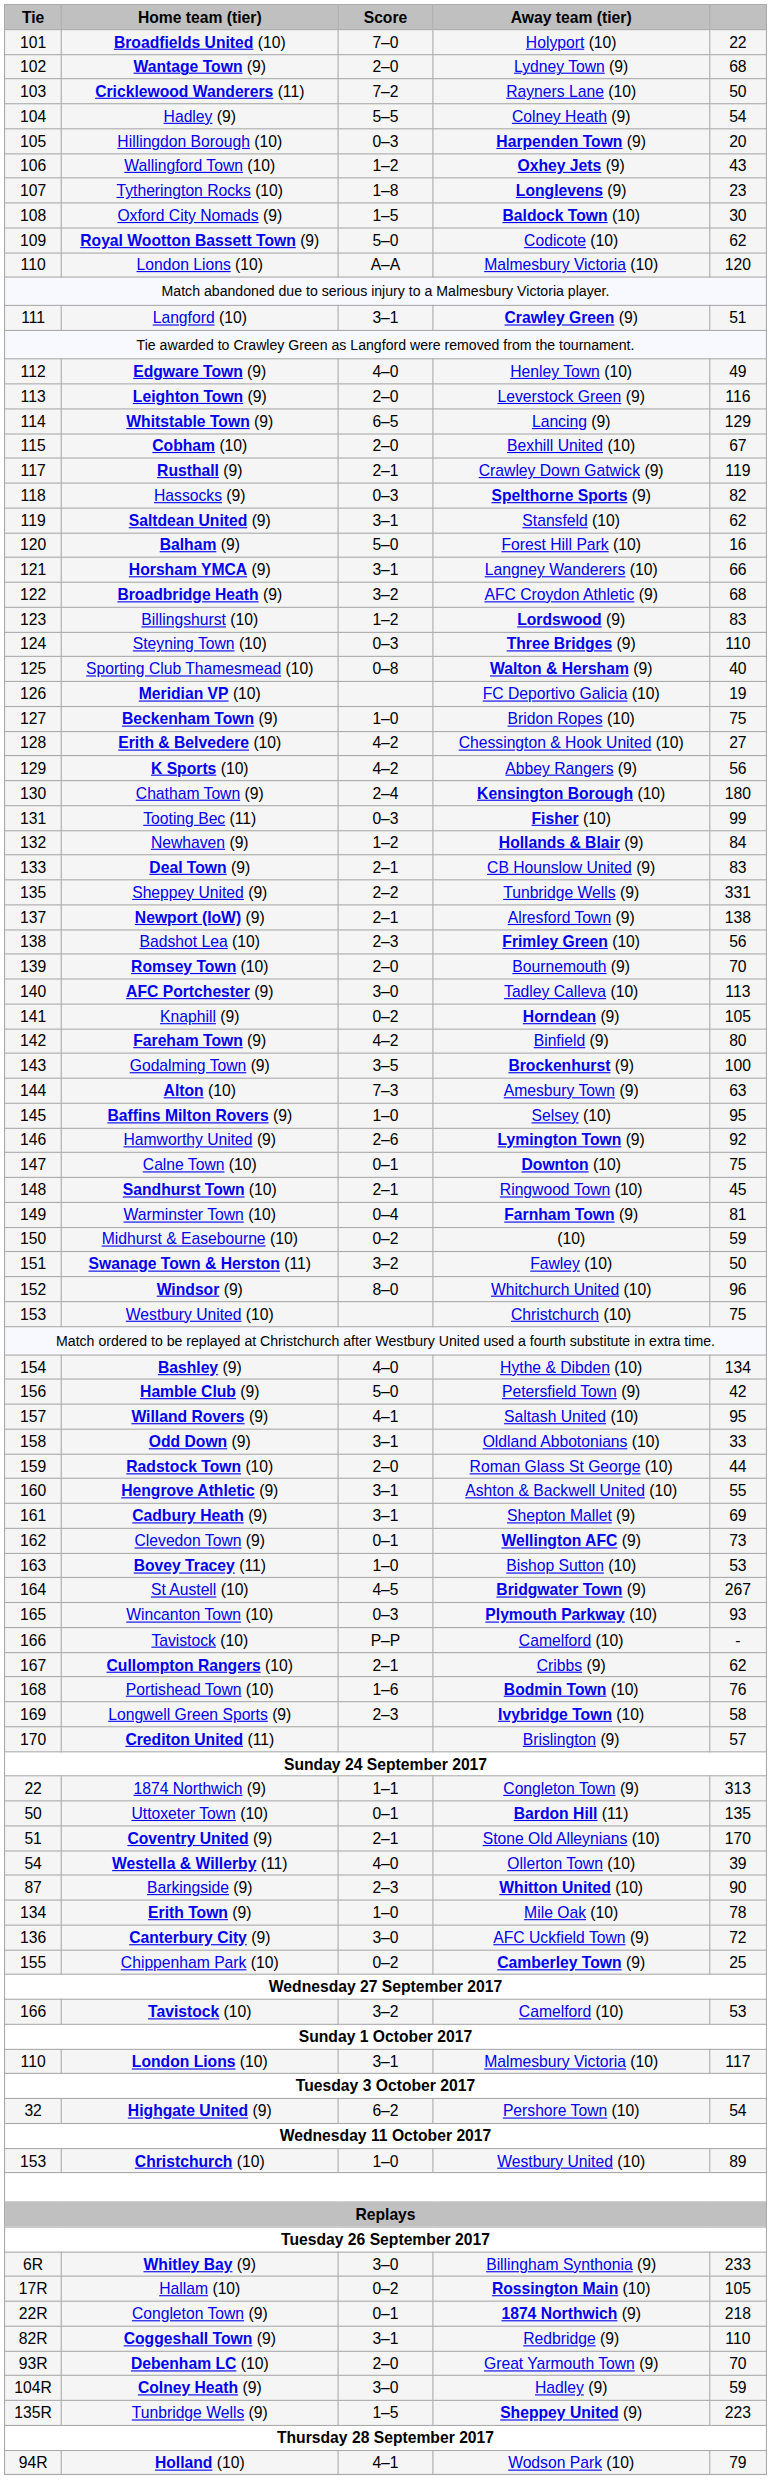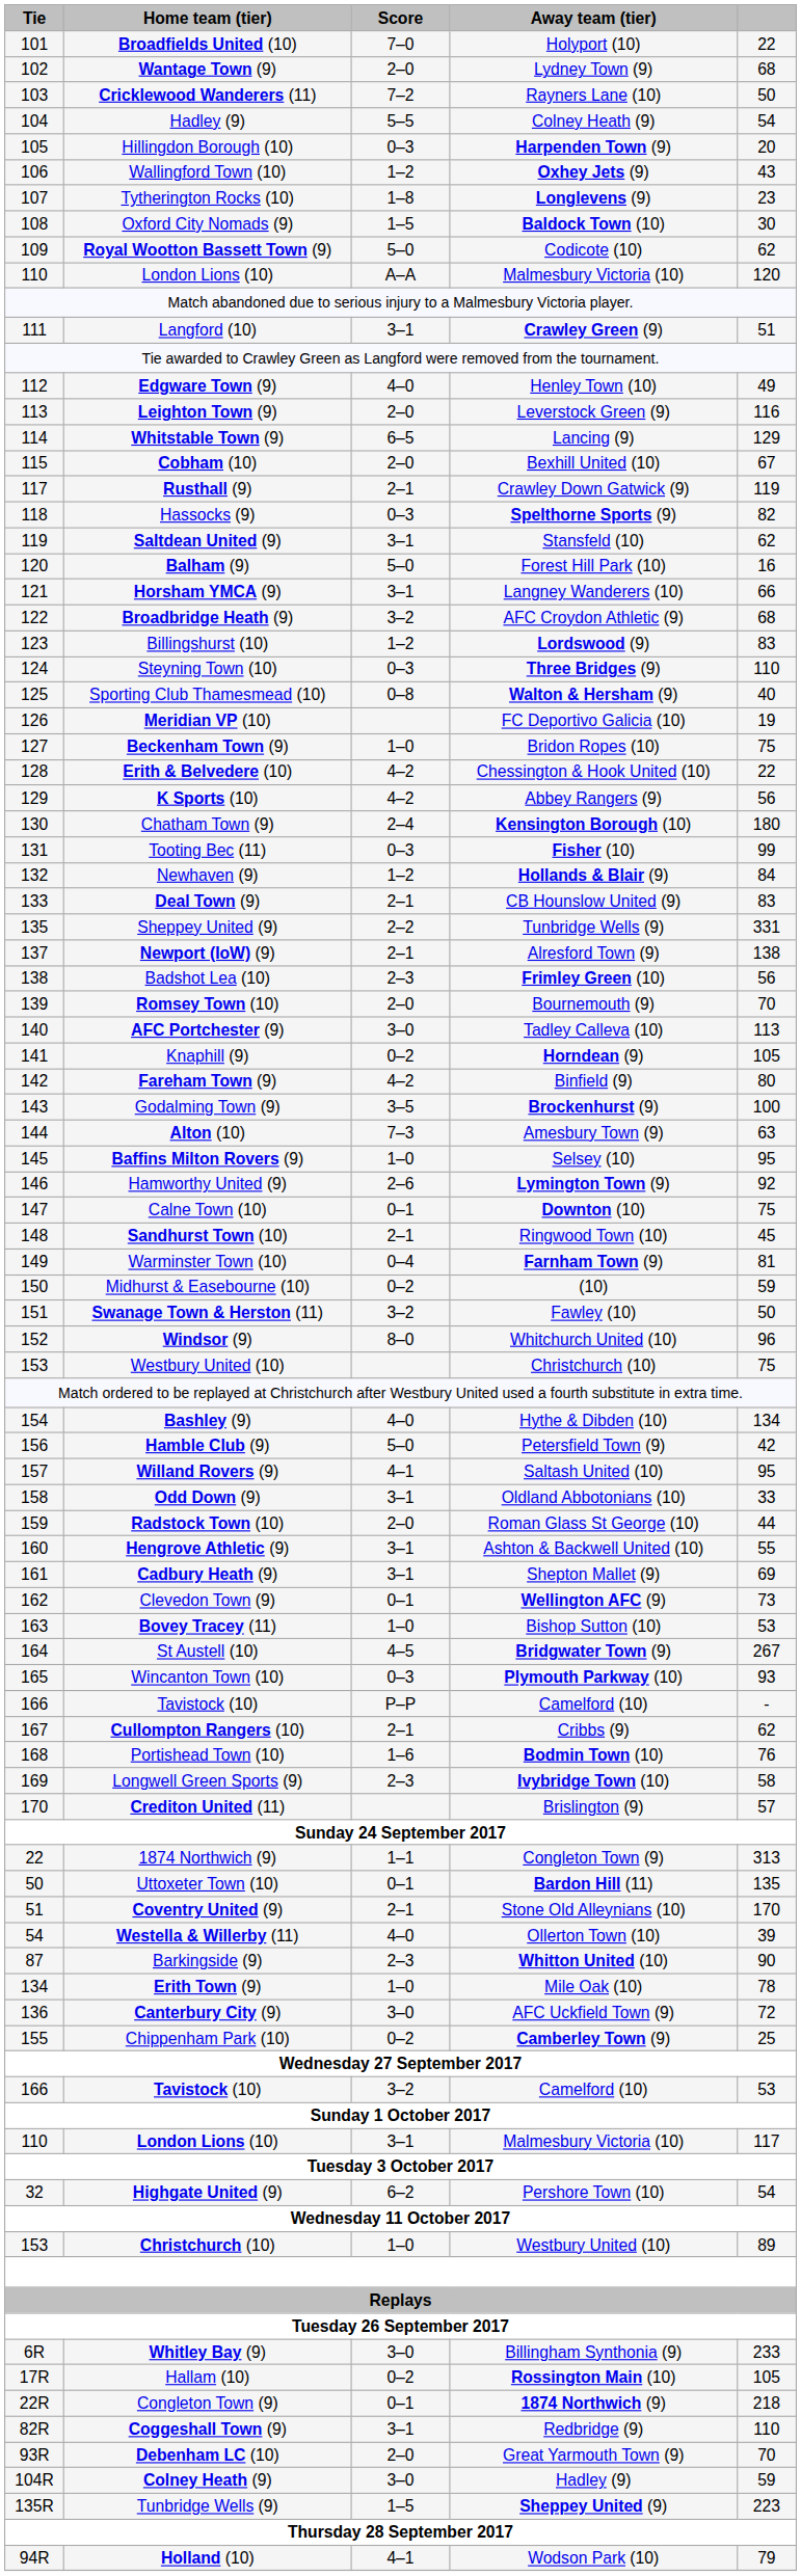Erith & Belvedere (10) | column 5: 27 -> 22
